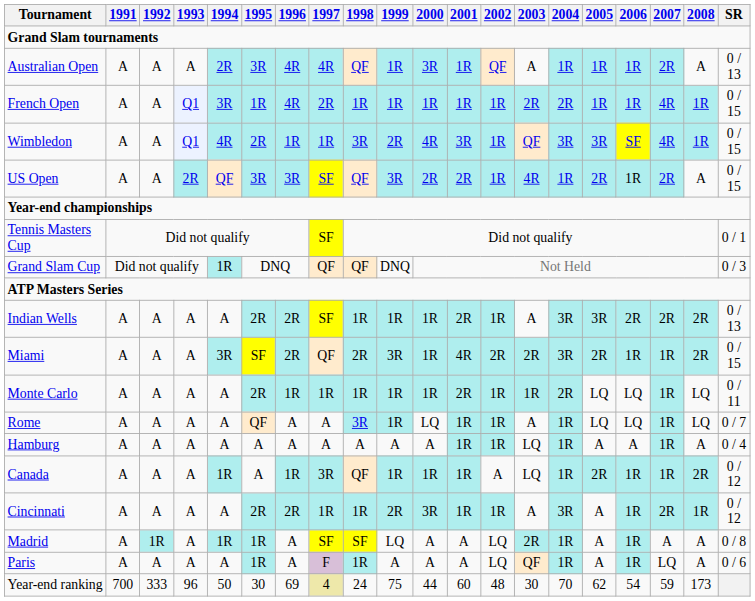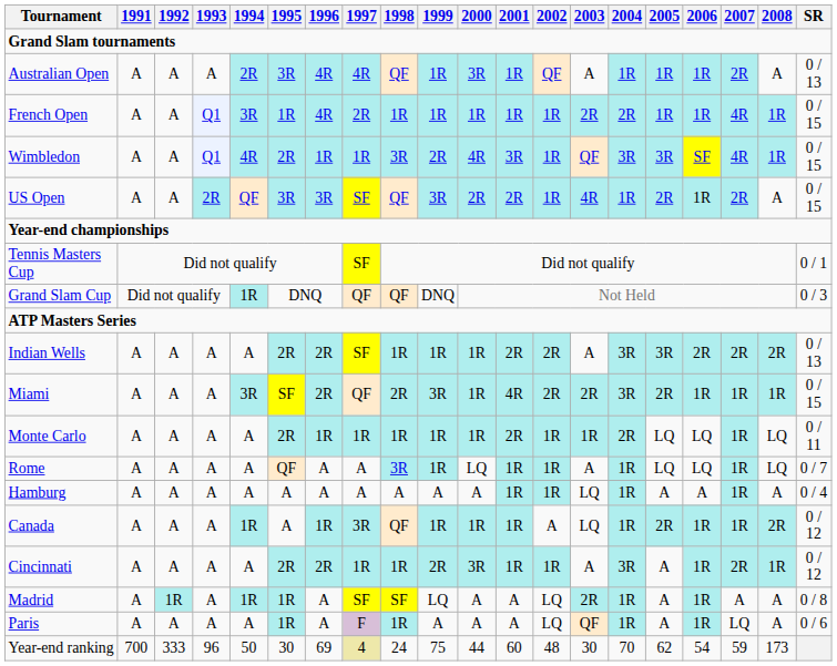Indian Wells | 2002: 1R -> 2R
Miami | 2008: 2R -> 1R
